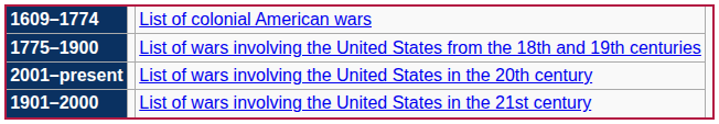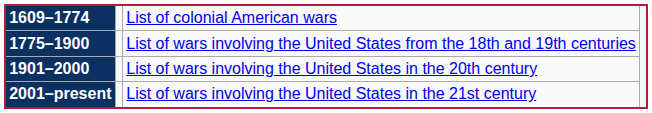List of wars involving the United States in the 20th century | column 1: 2001–present -> 1901–2000
List of wars involving the United States in the 21st century | column 1: 1901–2000 -> 2001–present
